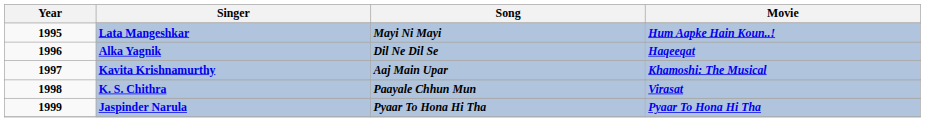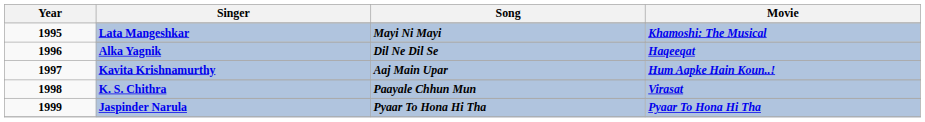Lata Mangeshkar | Movie: Hum Aapke Hain Koun..! -> Khamoshi: The Musical
Kavita Krishnamurthy | Movie: Khamoshi: The Musical -> Hum Aapke Hain Koun..!
